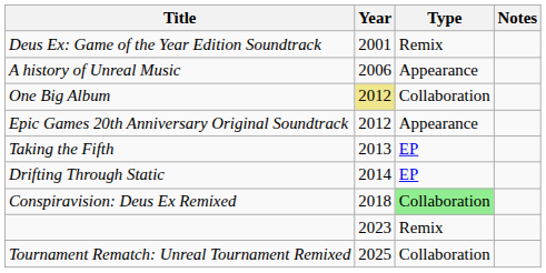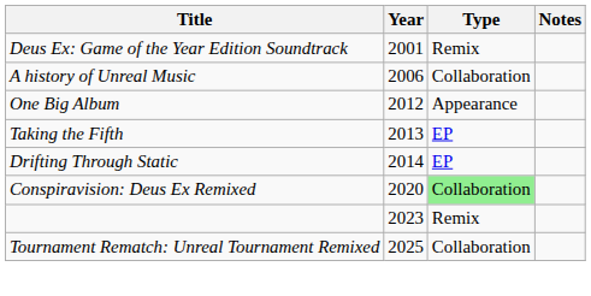A history of Unreal Music | Type: Appearance -> Collaboration
One Big Album | Year: khaki background -> no background
One Big Album | Type: Collaboration -> Appearance
- row: Epic Games 20th Anniversary Original Soundtrack | 2012 | Appearance
Conspiravision: Deus Ex Remixed | Year: 2018 -> 2020
